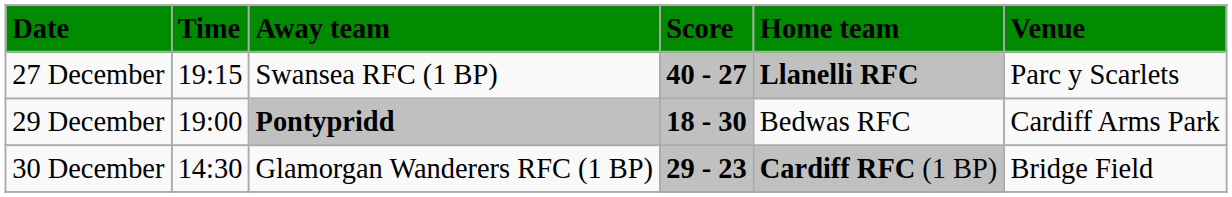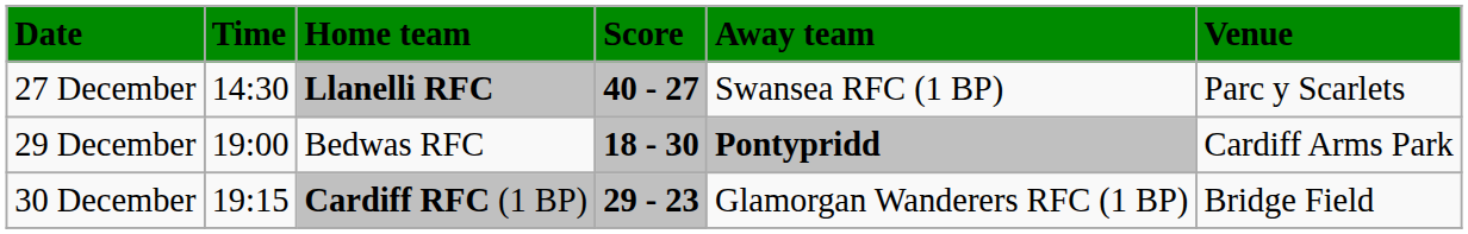columns swapped: Home team <-> Away team
27 December | Time: 19:15 -> 14:30
30 December | Time: 14:30 -> 19:15
